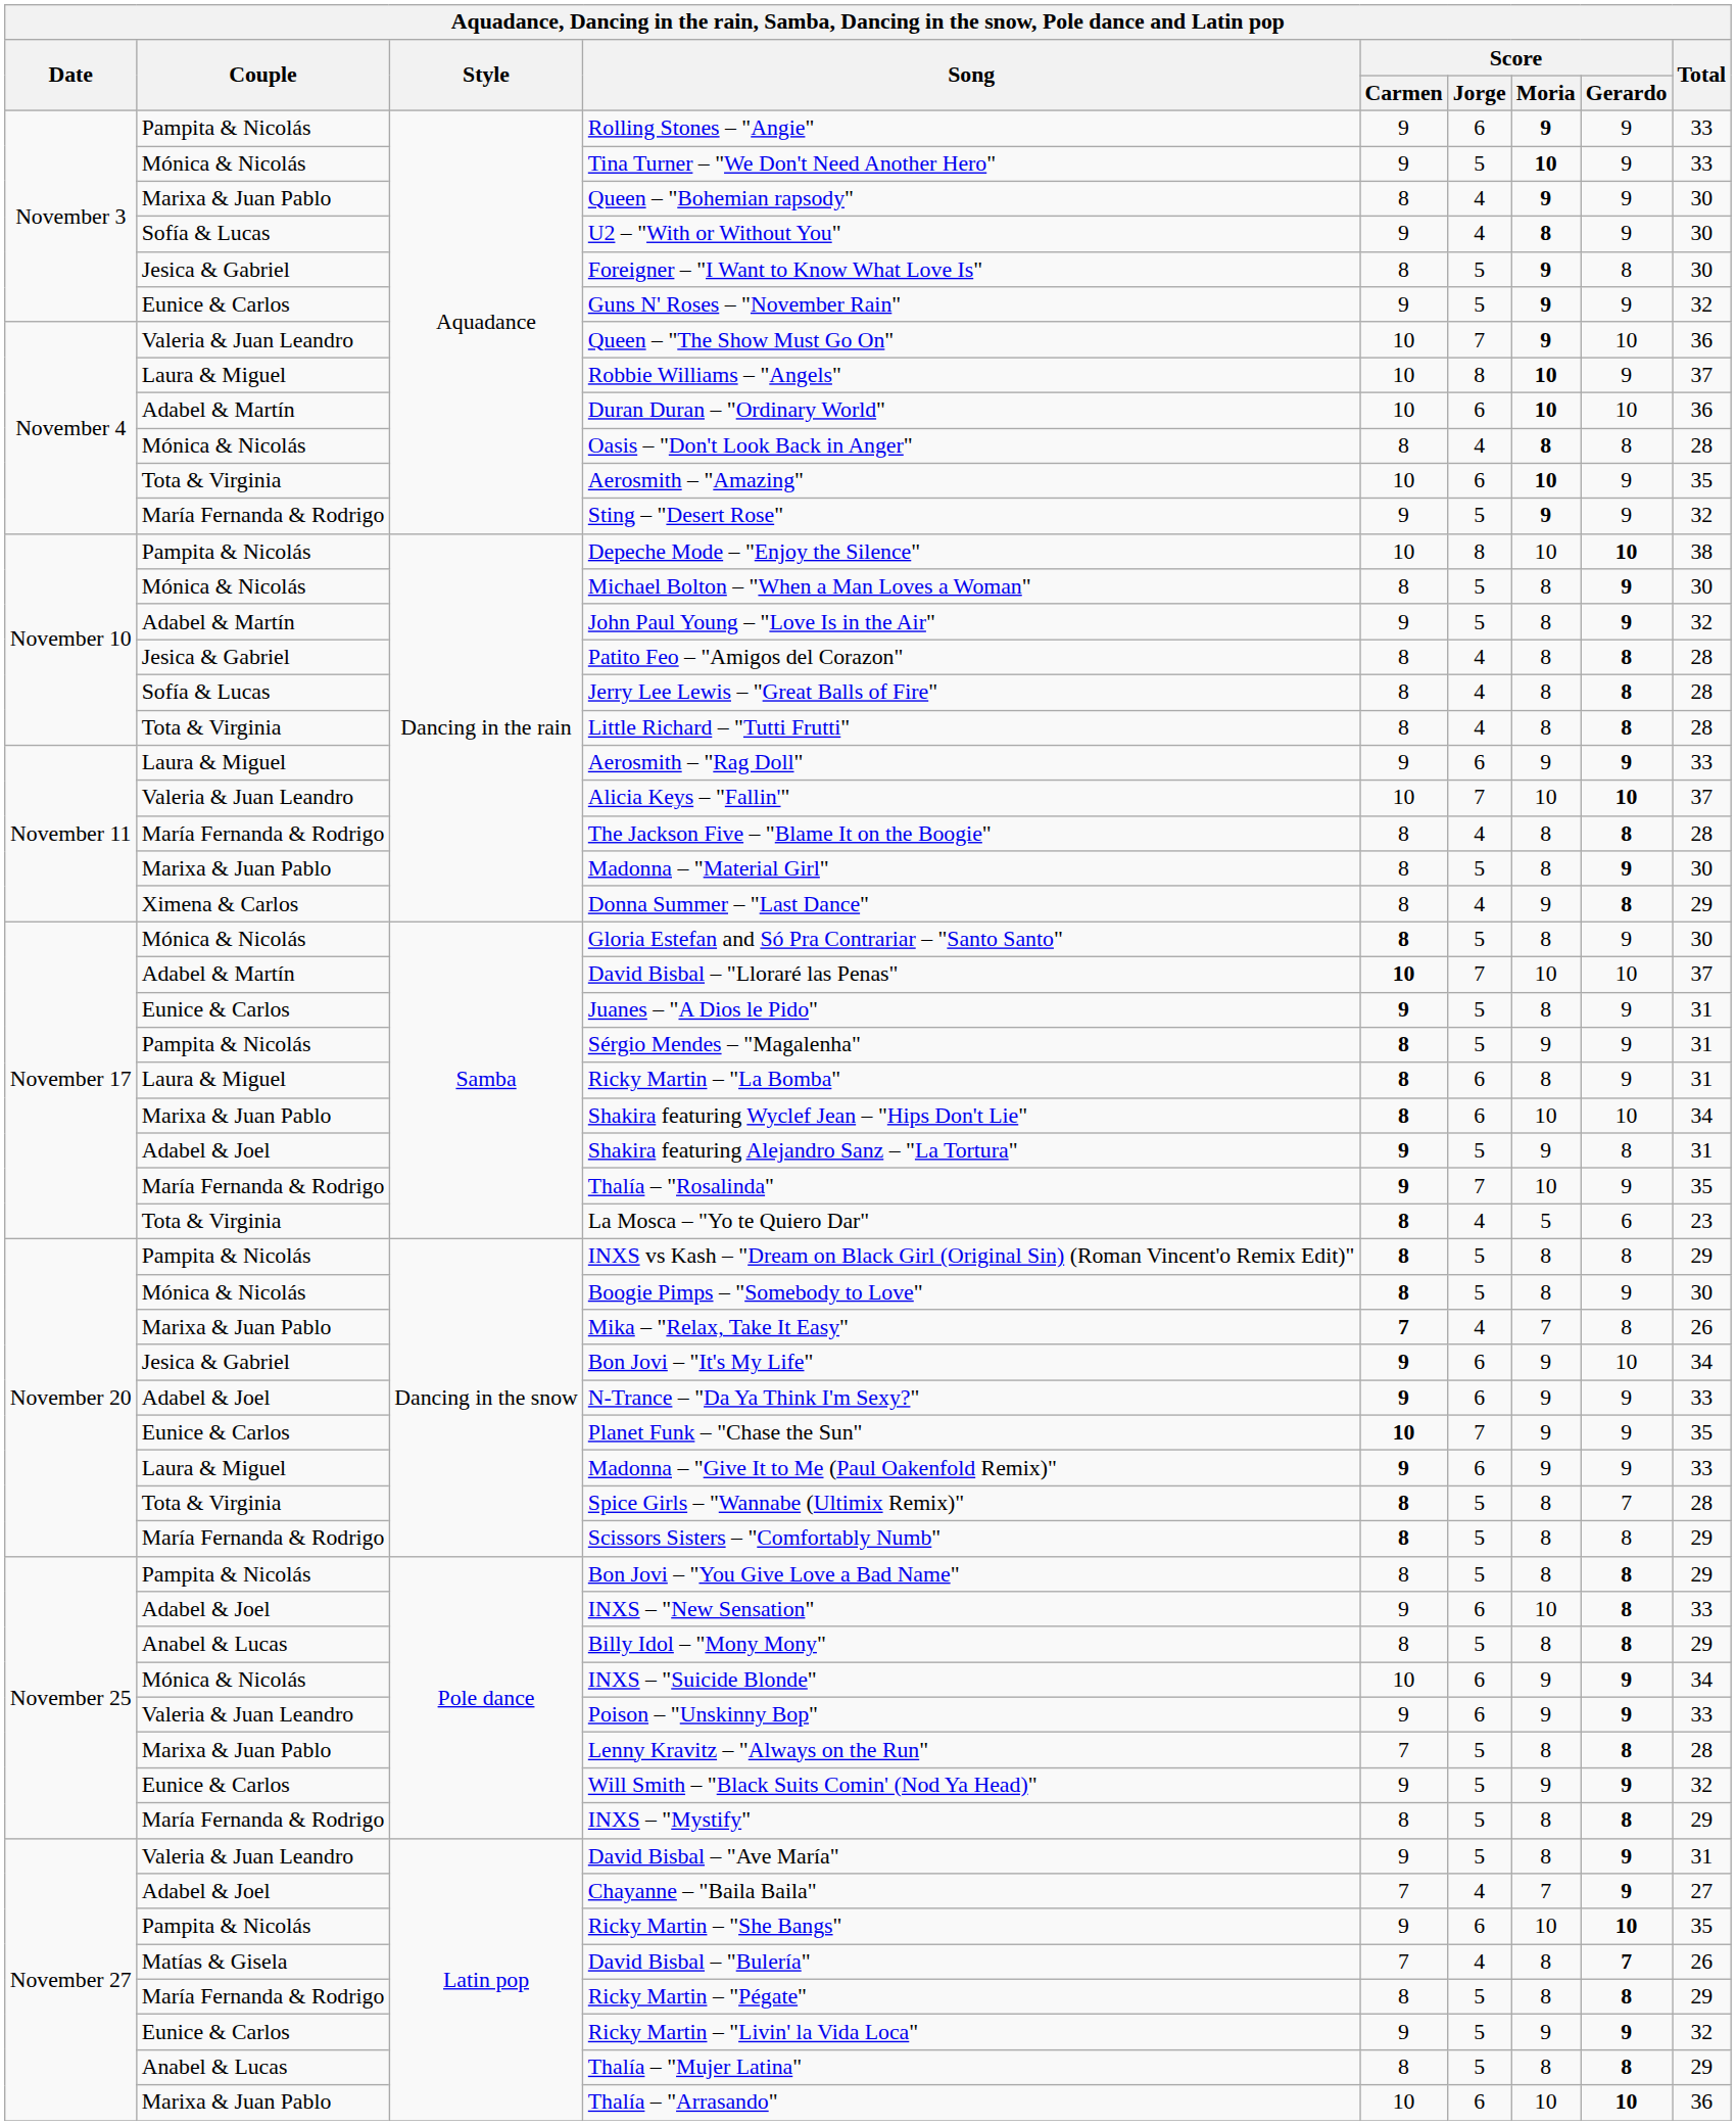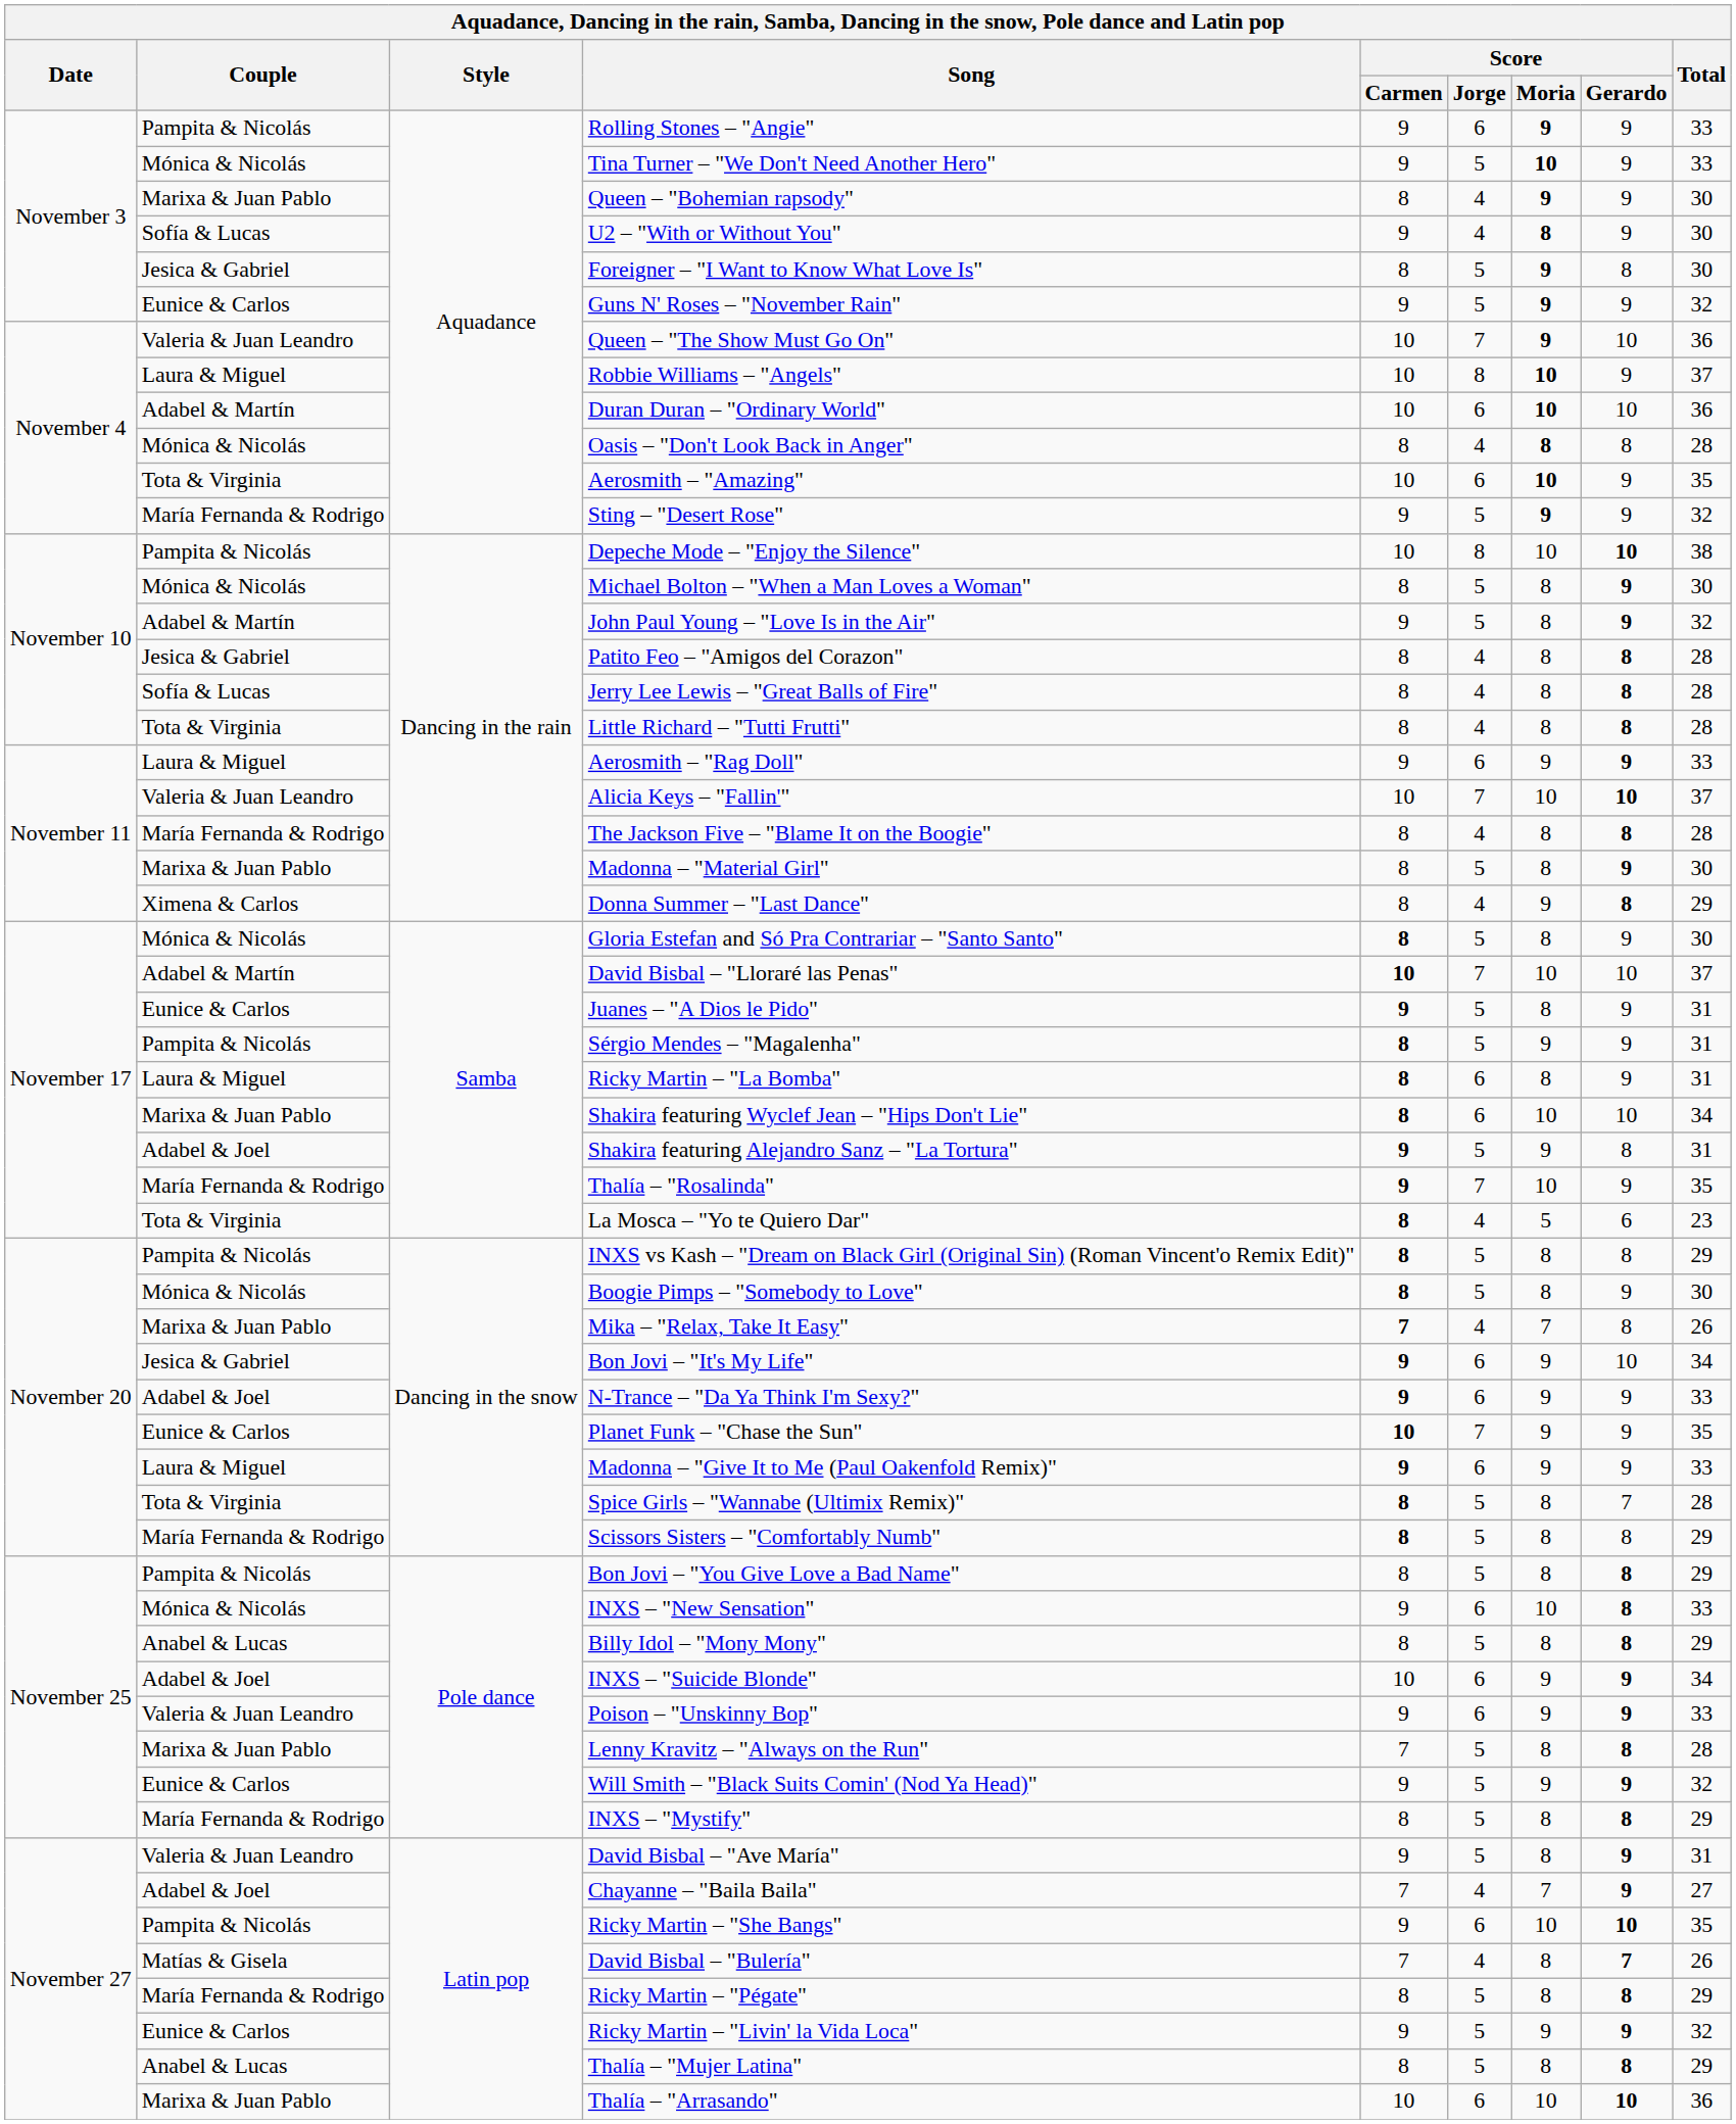INXS – "New Sensation" | Couple: Adabel & Joel -> Mónica & Nicolás
INXS – "Suicide Blonde" | Couple: Mónica & Nicolás -> Adabel & Joel
